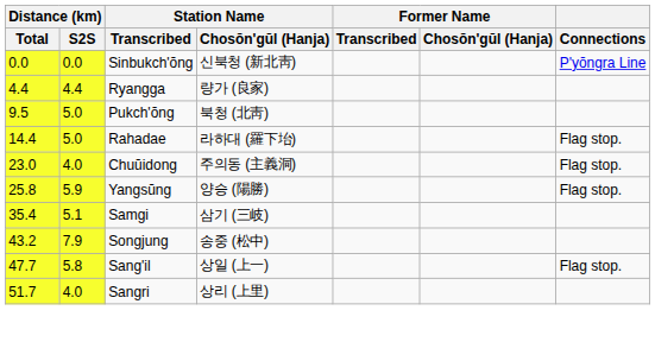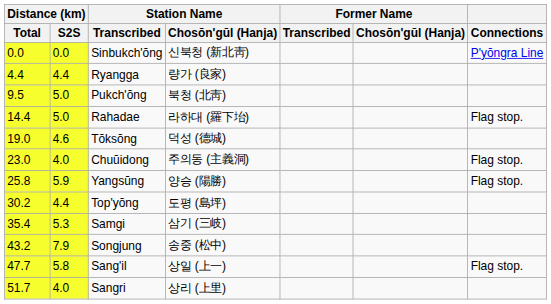+ row: 19.0 | 4.6 | Tŏksŏng | 덕성 (德城)
+ row: 30.2 | 4.4 | Top'yŏng | 도평 (島坪)
Samgi | Distance (km) / S2S: 5.1 -> 5.3
